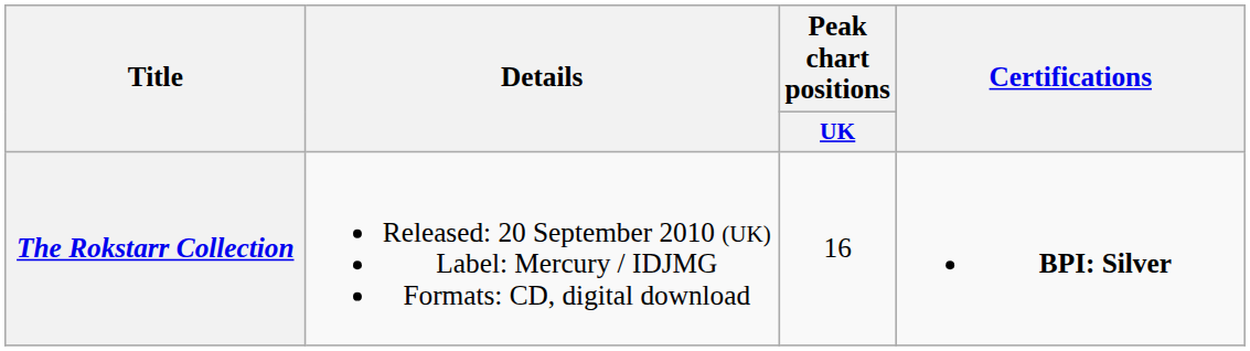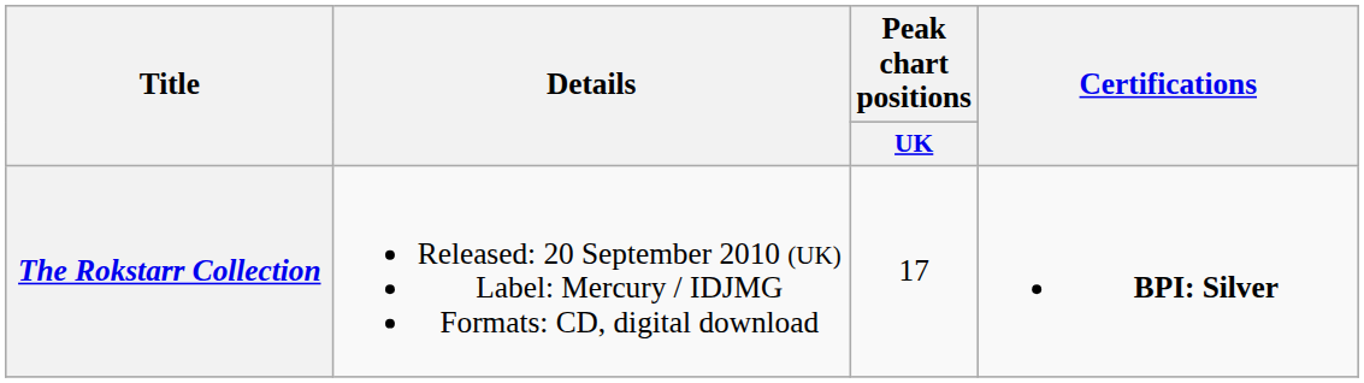The Rokstarr Collection | Peak chart positions / UK: 16 -> 17
